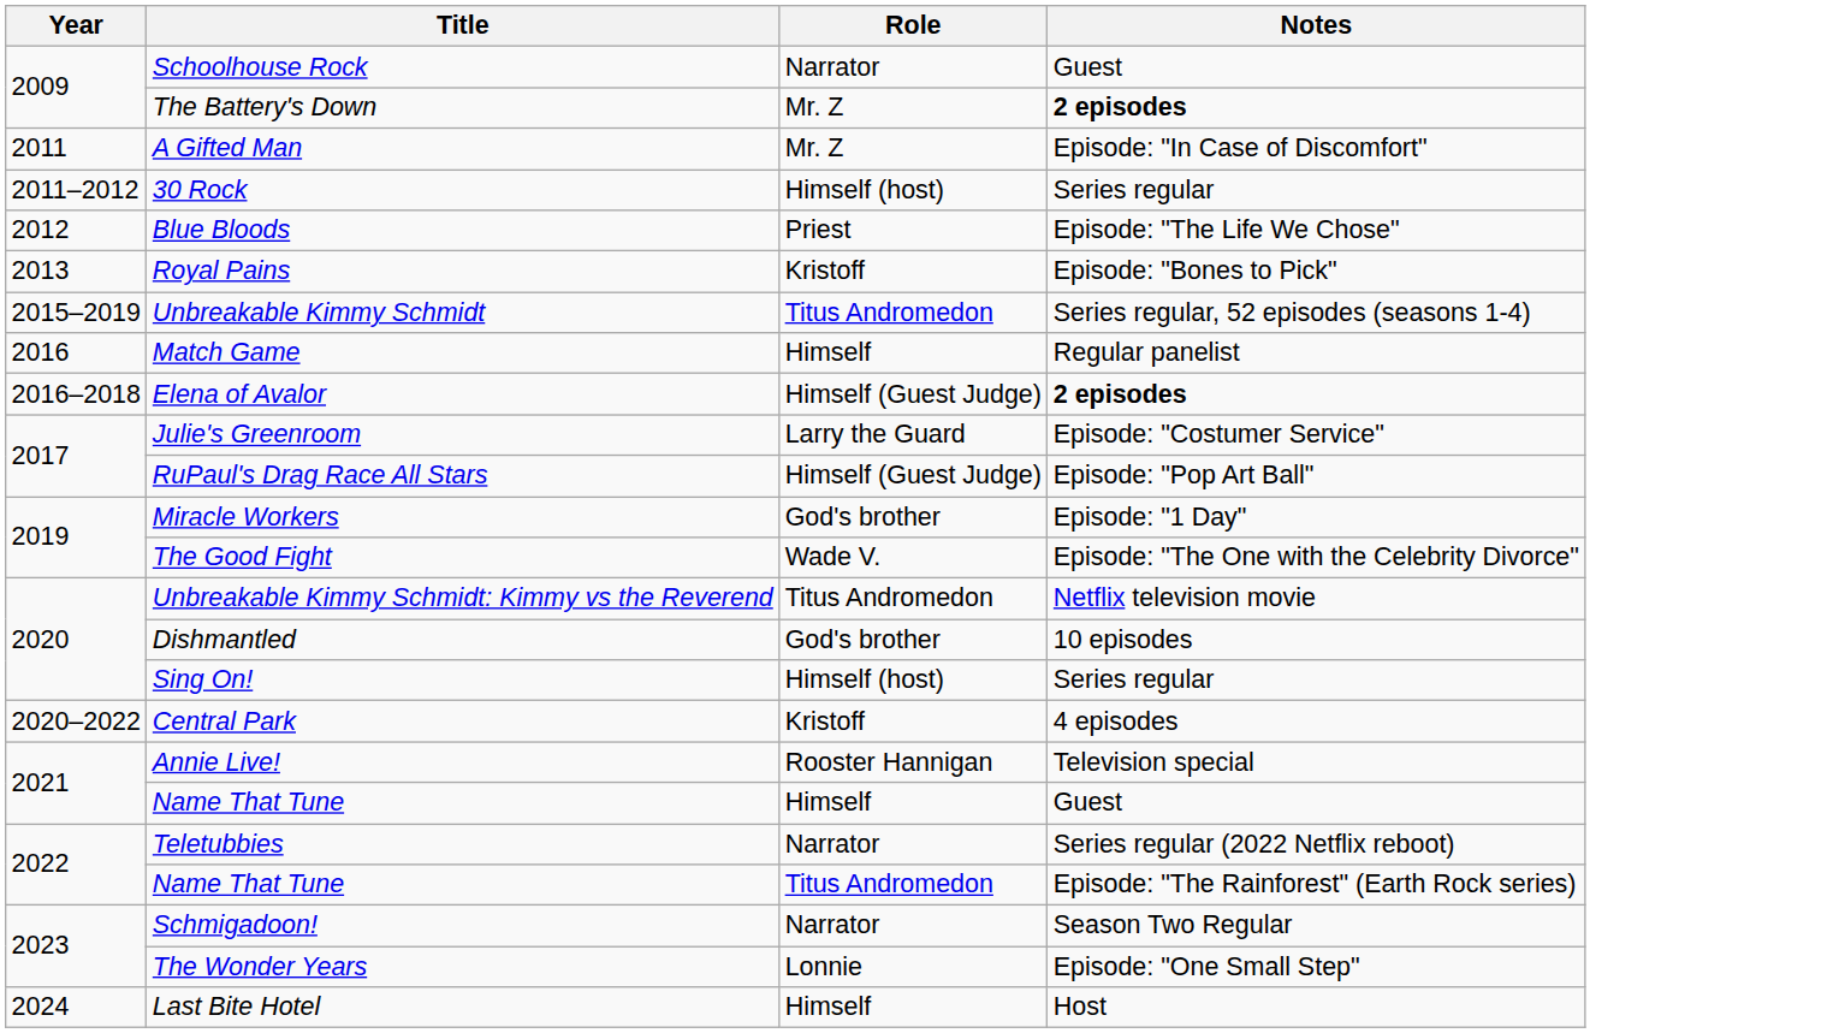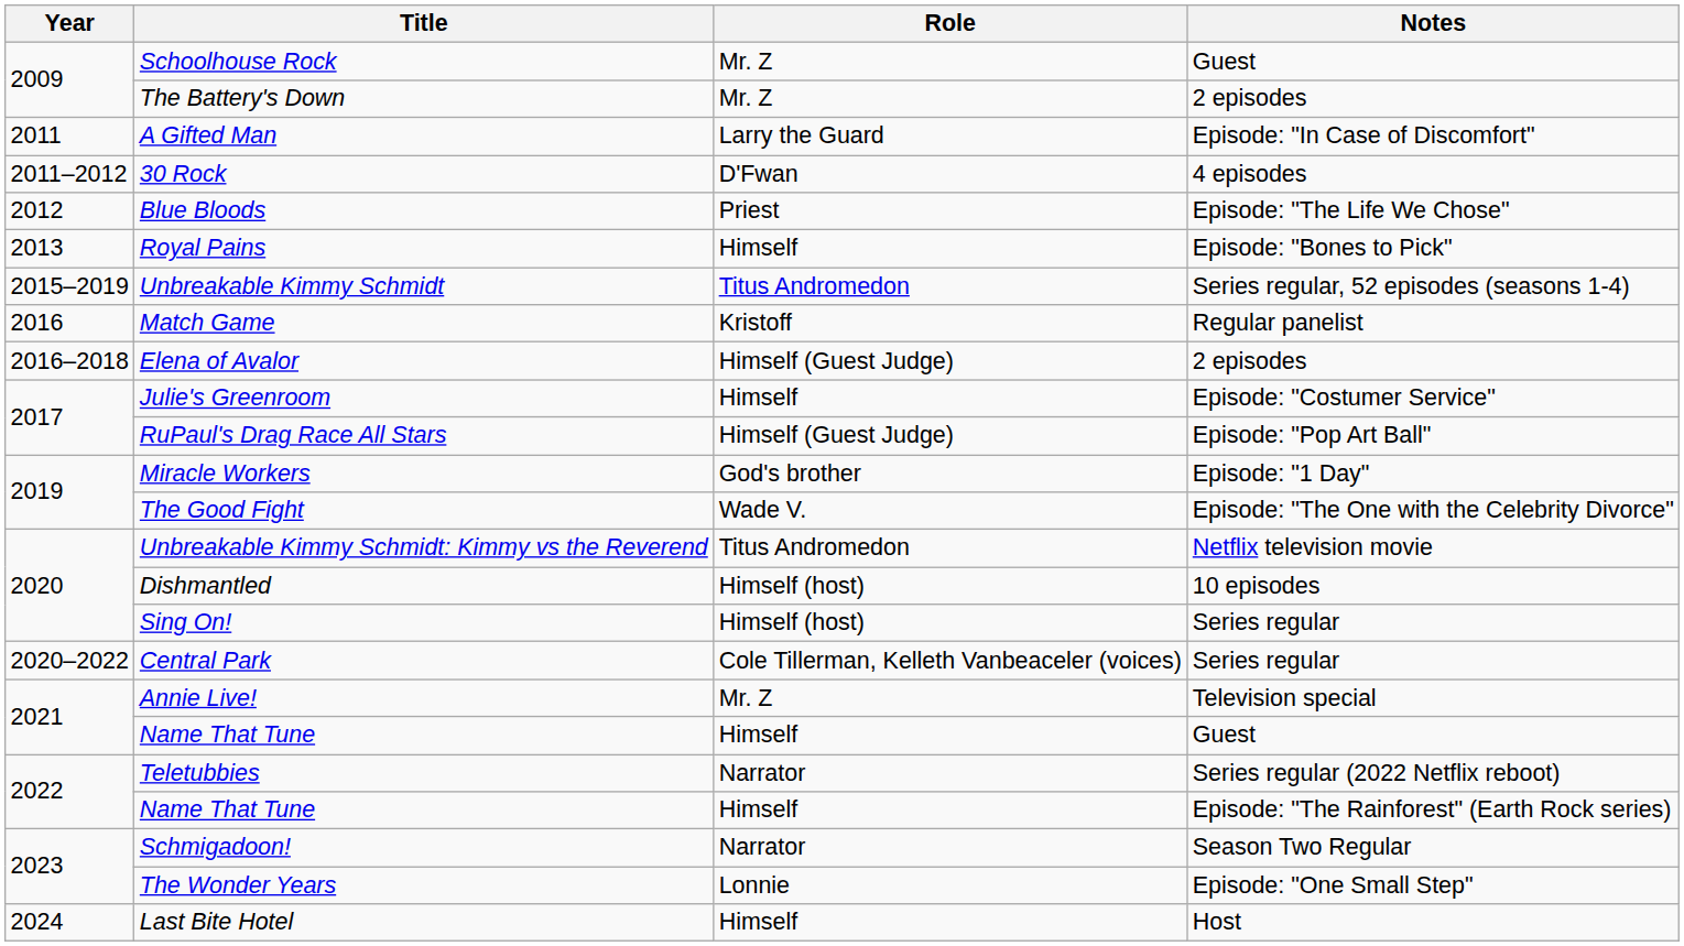Schoolhouse Rock | Role: Narrator -> Mr. Z
The Battery's Down | Notes: bold -> normal
A Gifted Man | Role: Mr. Z -> Larry the Guard
30 Rock | Role: Himself (host) -> D'Fwan
30 Rock | Notes: Series regular -> 4 episodes
Royal Pains | Role: Kristoff -> Himself
Match Game | Role: Himself -> Kristoff
Elena of Avalor | Notes: bold -> normal
Julie's Greenroom | Role: Larry the Guard -> Himself
Dishmantled | Role: God's brother -> Himself (host)
Central Park | Role: Kristoff -> Cole Tillerman, Kelleth Vanbeaceler (voices)
Central Park | Notes: 4 episodes -> Series regular
Annie Live! | Role: Rooster Hannigan -> Mr. Z
2022 / Name That Tune | Role: Titus Andromedon -> Himself
